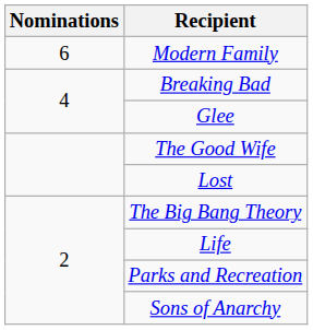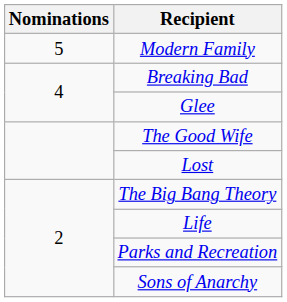Modern Family | Nominations: 6 -> 5
